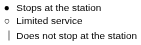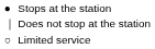rows swapped: Does not stop at the station <-> Limited service
